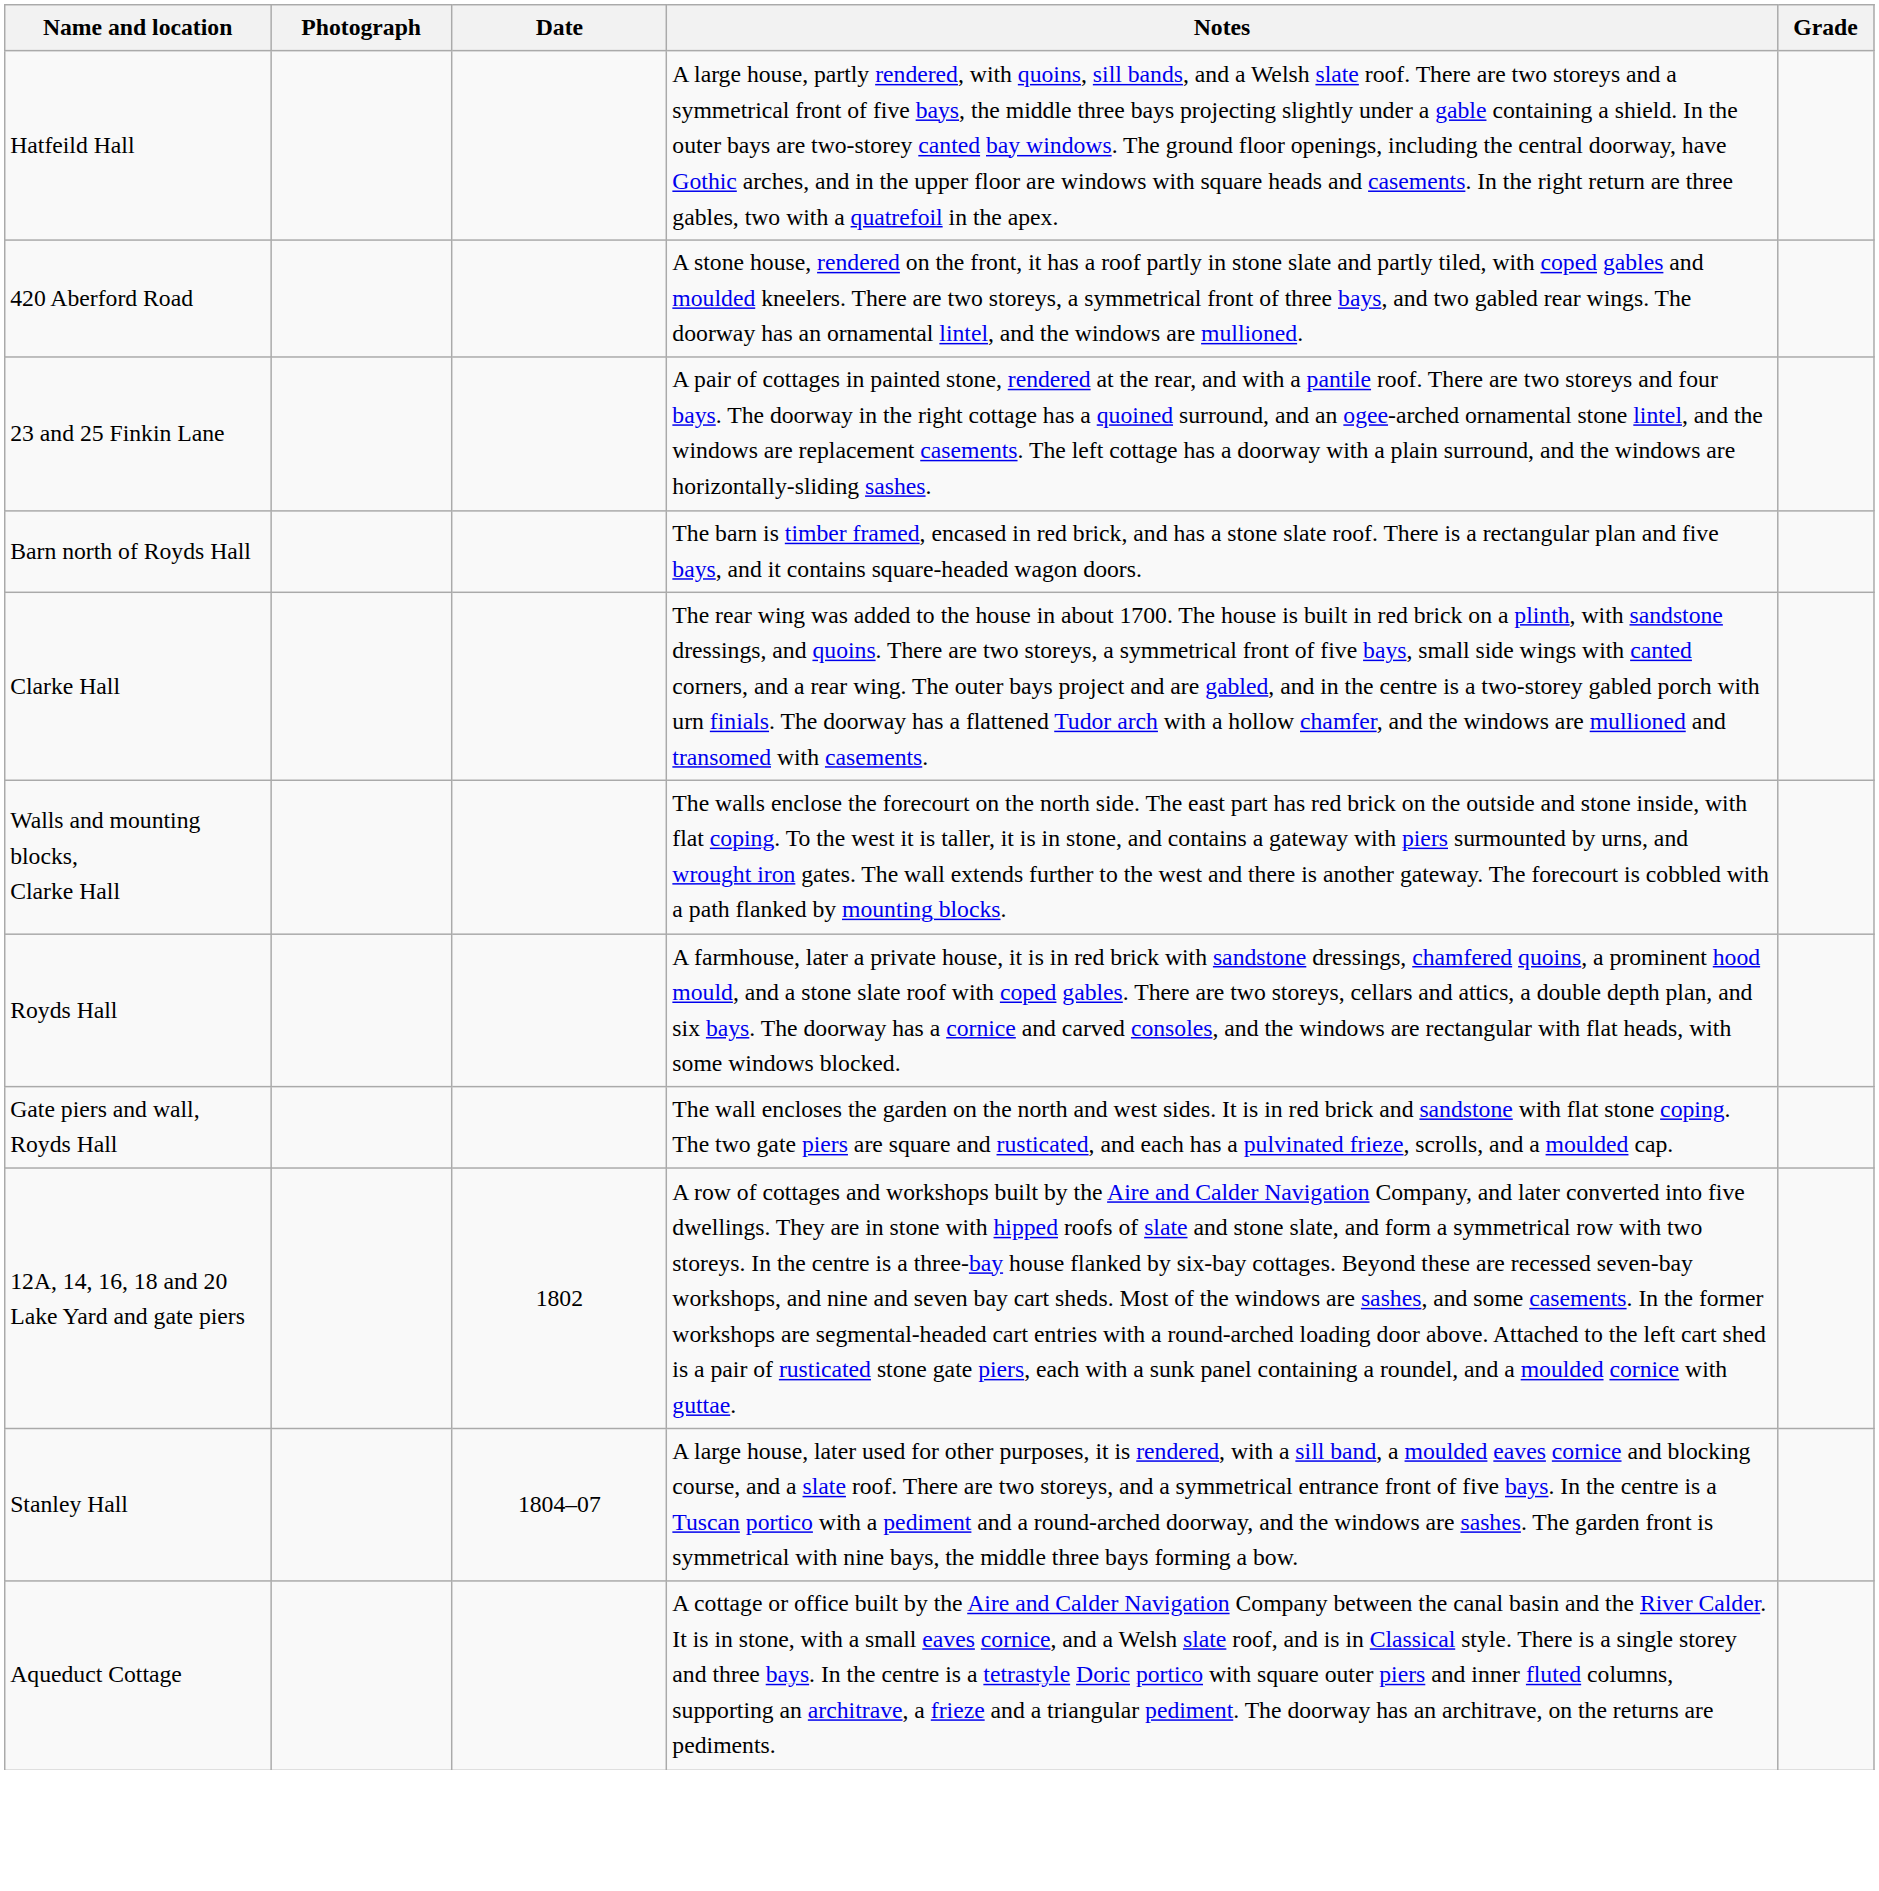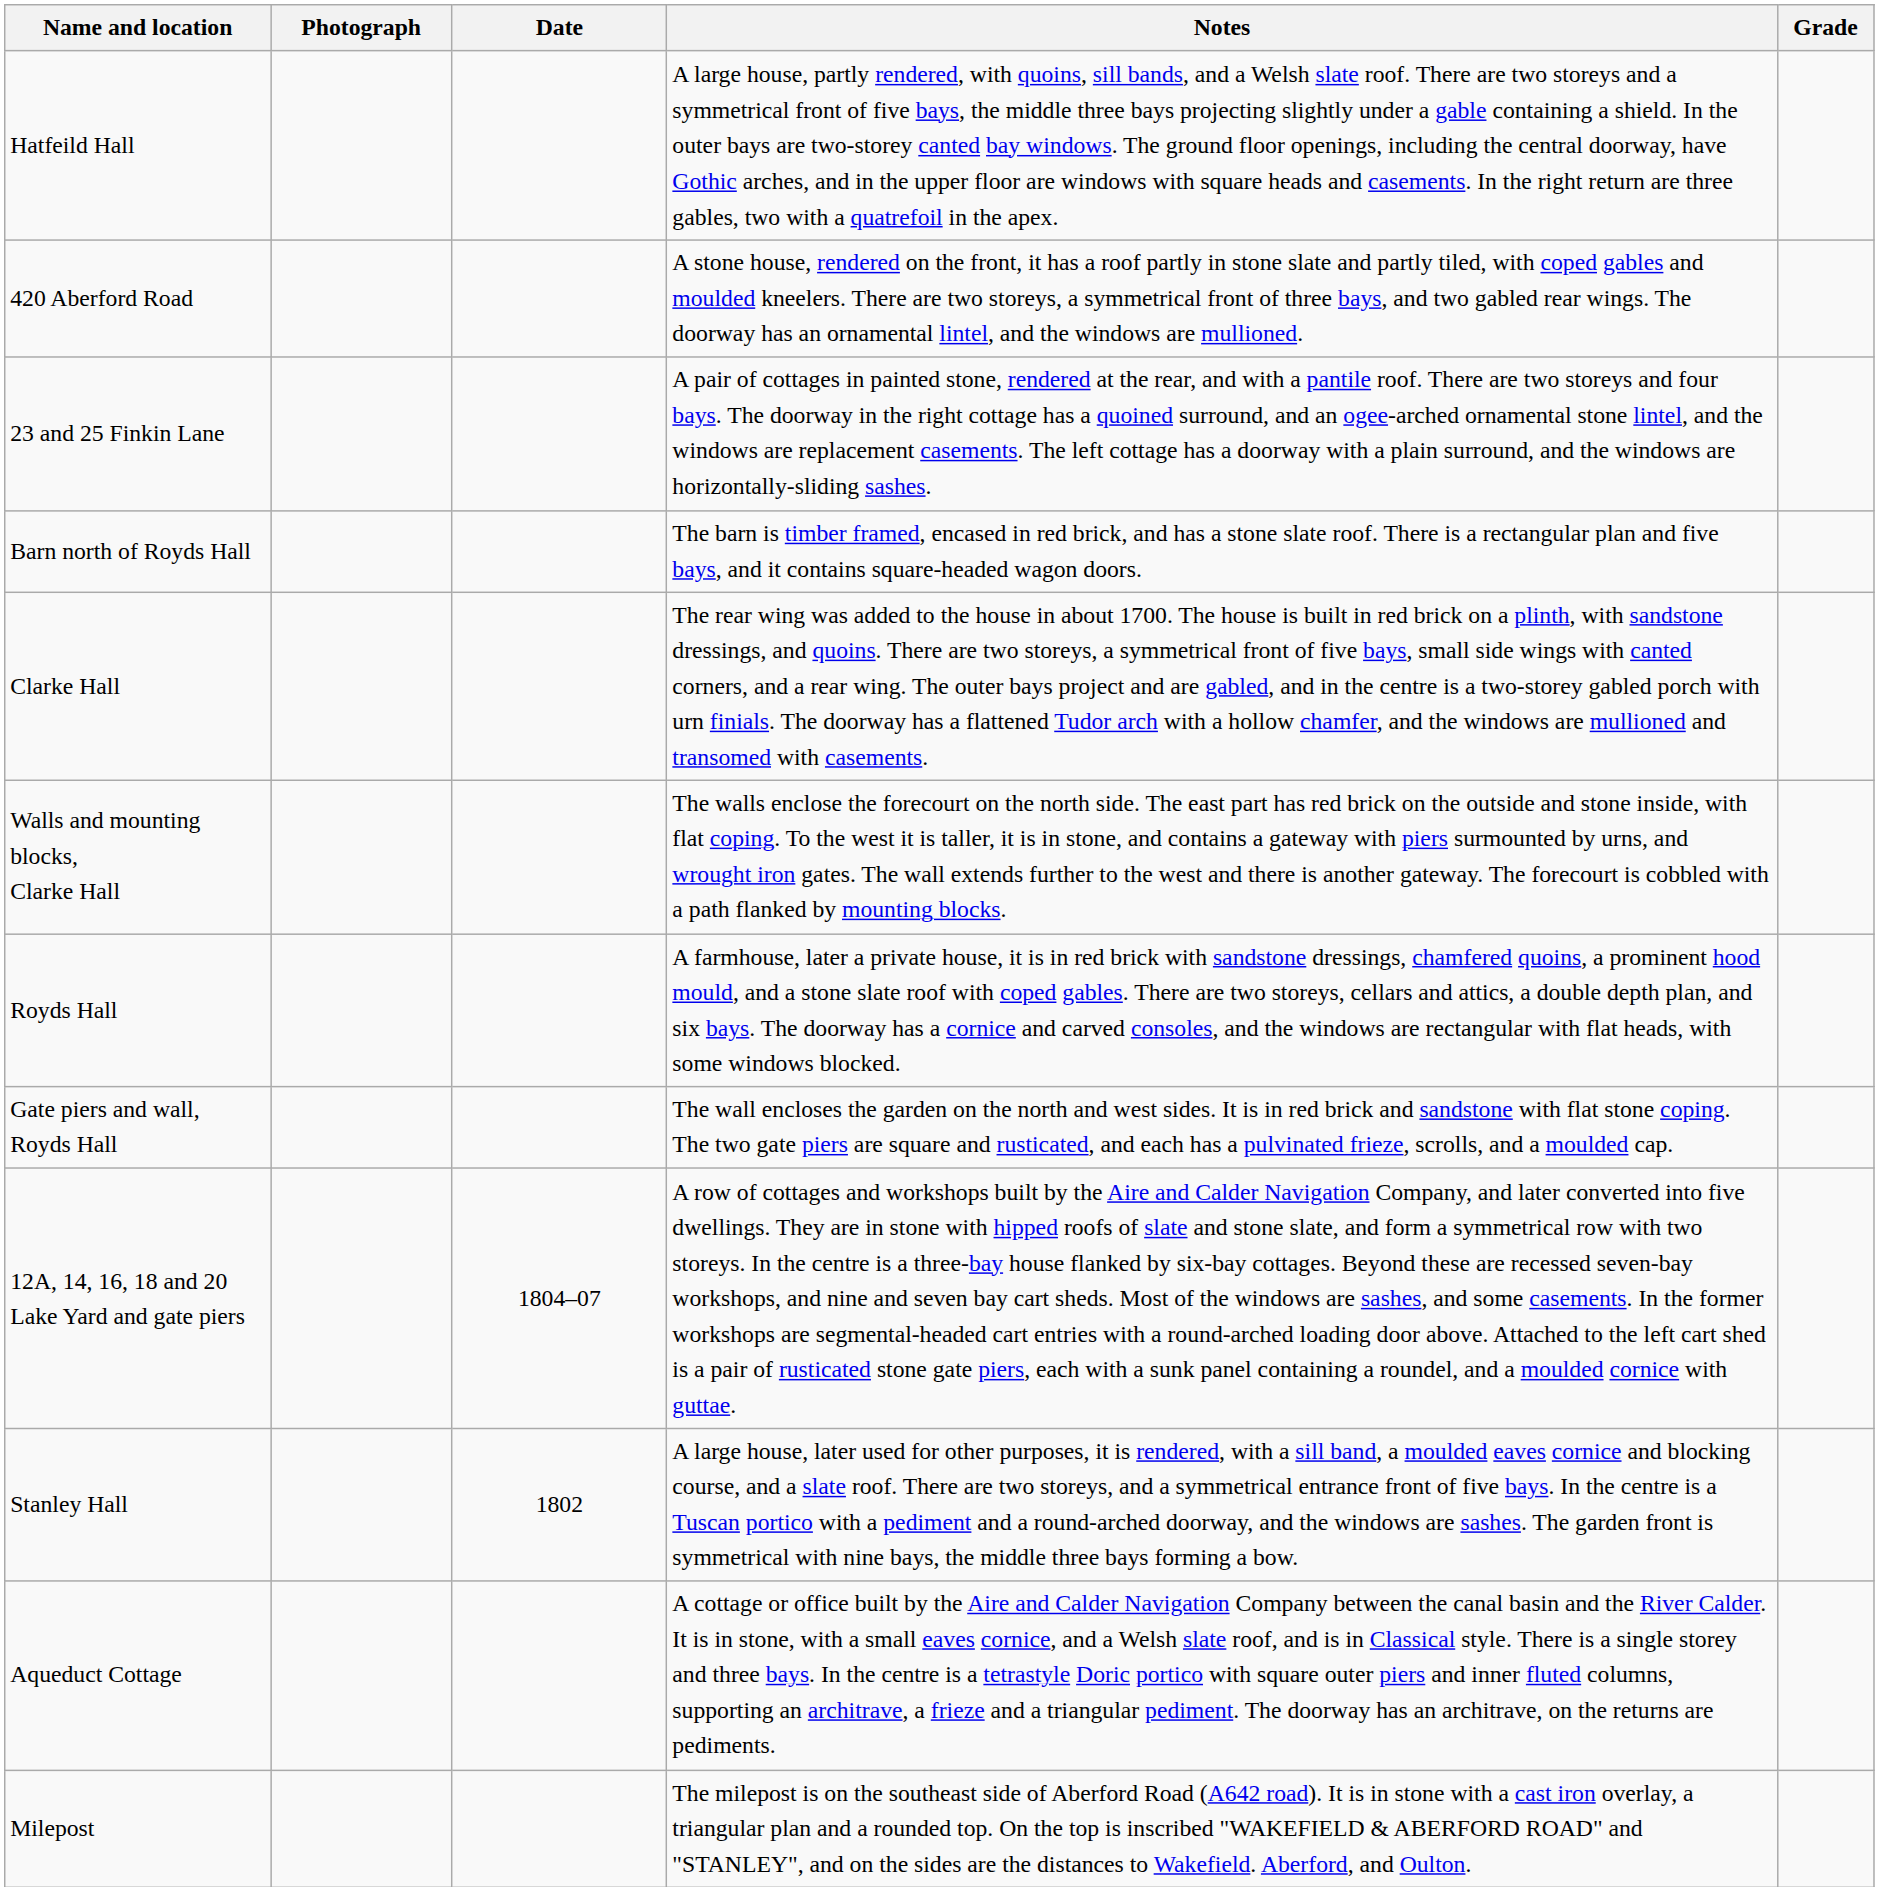12A, 14, 16, 18 and 20 Lake Yard and gate piers | Date: 1802 -> 1804–07
Stanley Hall | Date: 1804–07 -> 1802
+ row: Milepost | The milepost is on the southeast side of Aberford Road (A642 road). It is in stone with a cast iron overlay, a triangular plan and a rounded top. On the top is inscribed "WAKEFIELD & ABERFORD ROAD" and "STANLEY", and on the sides are the distances to Wakefield. Aberford, and Oulton.
